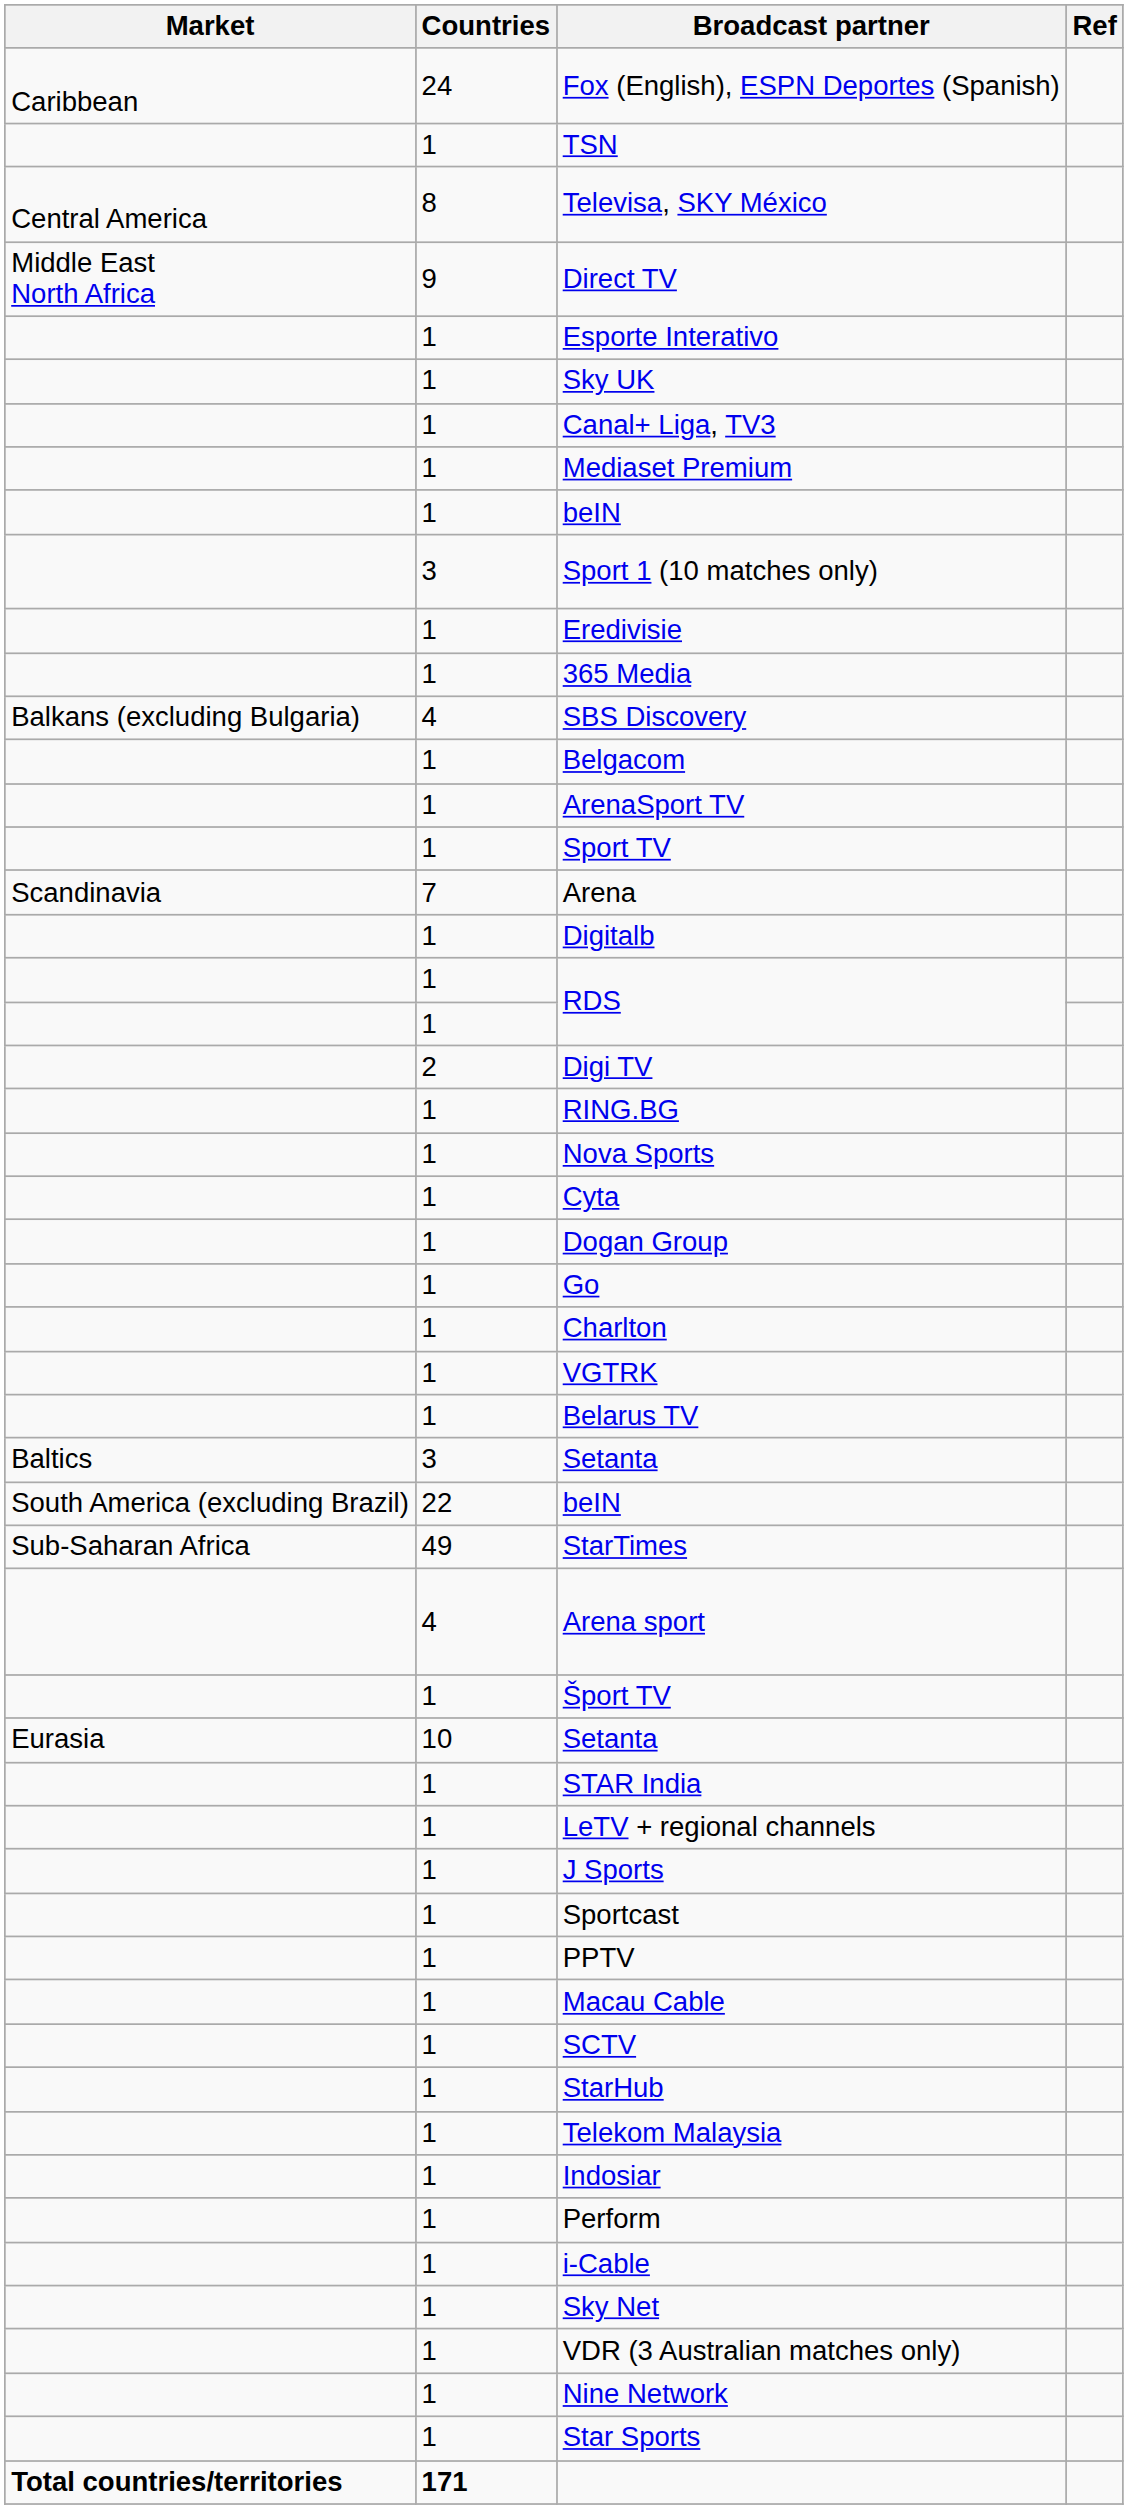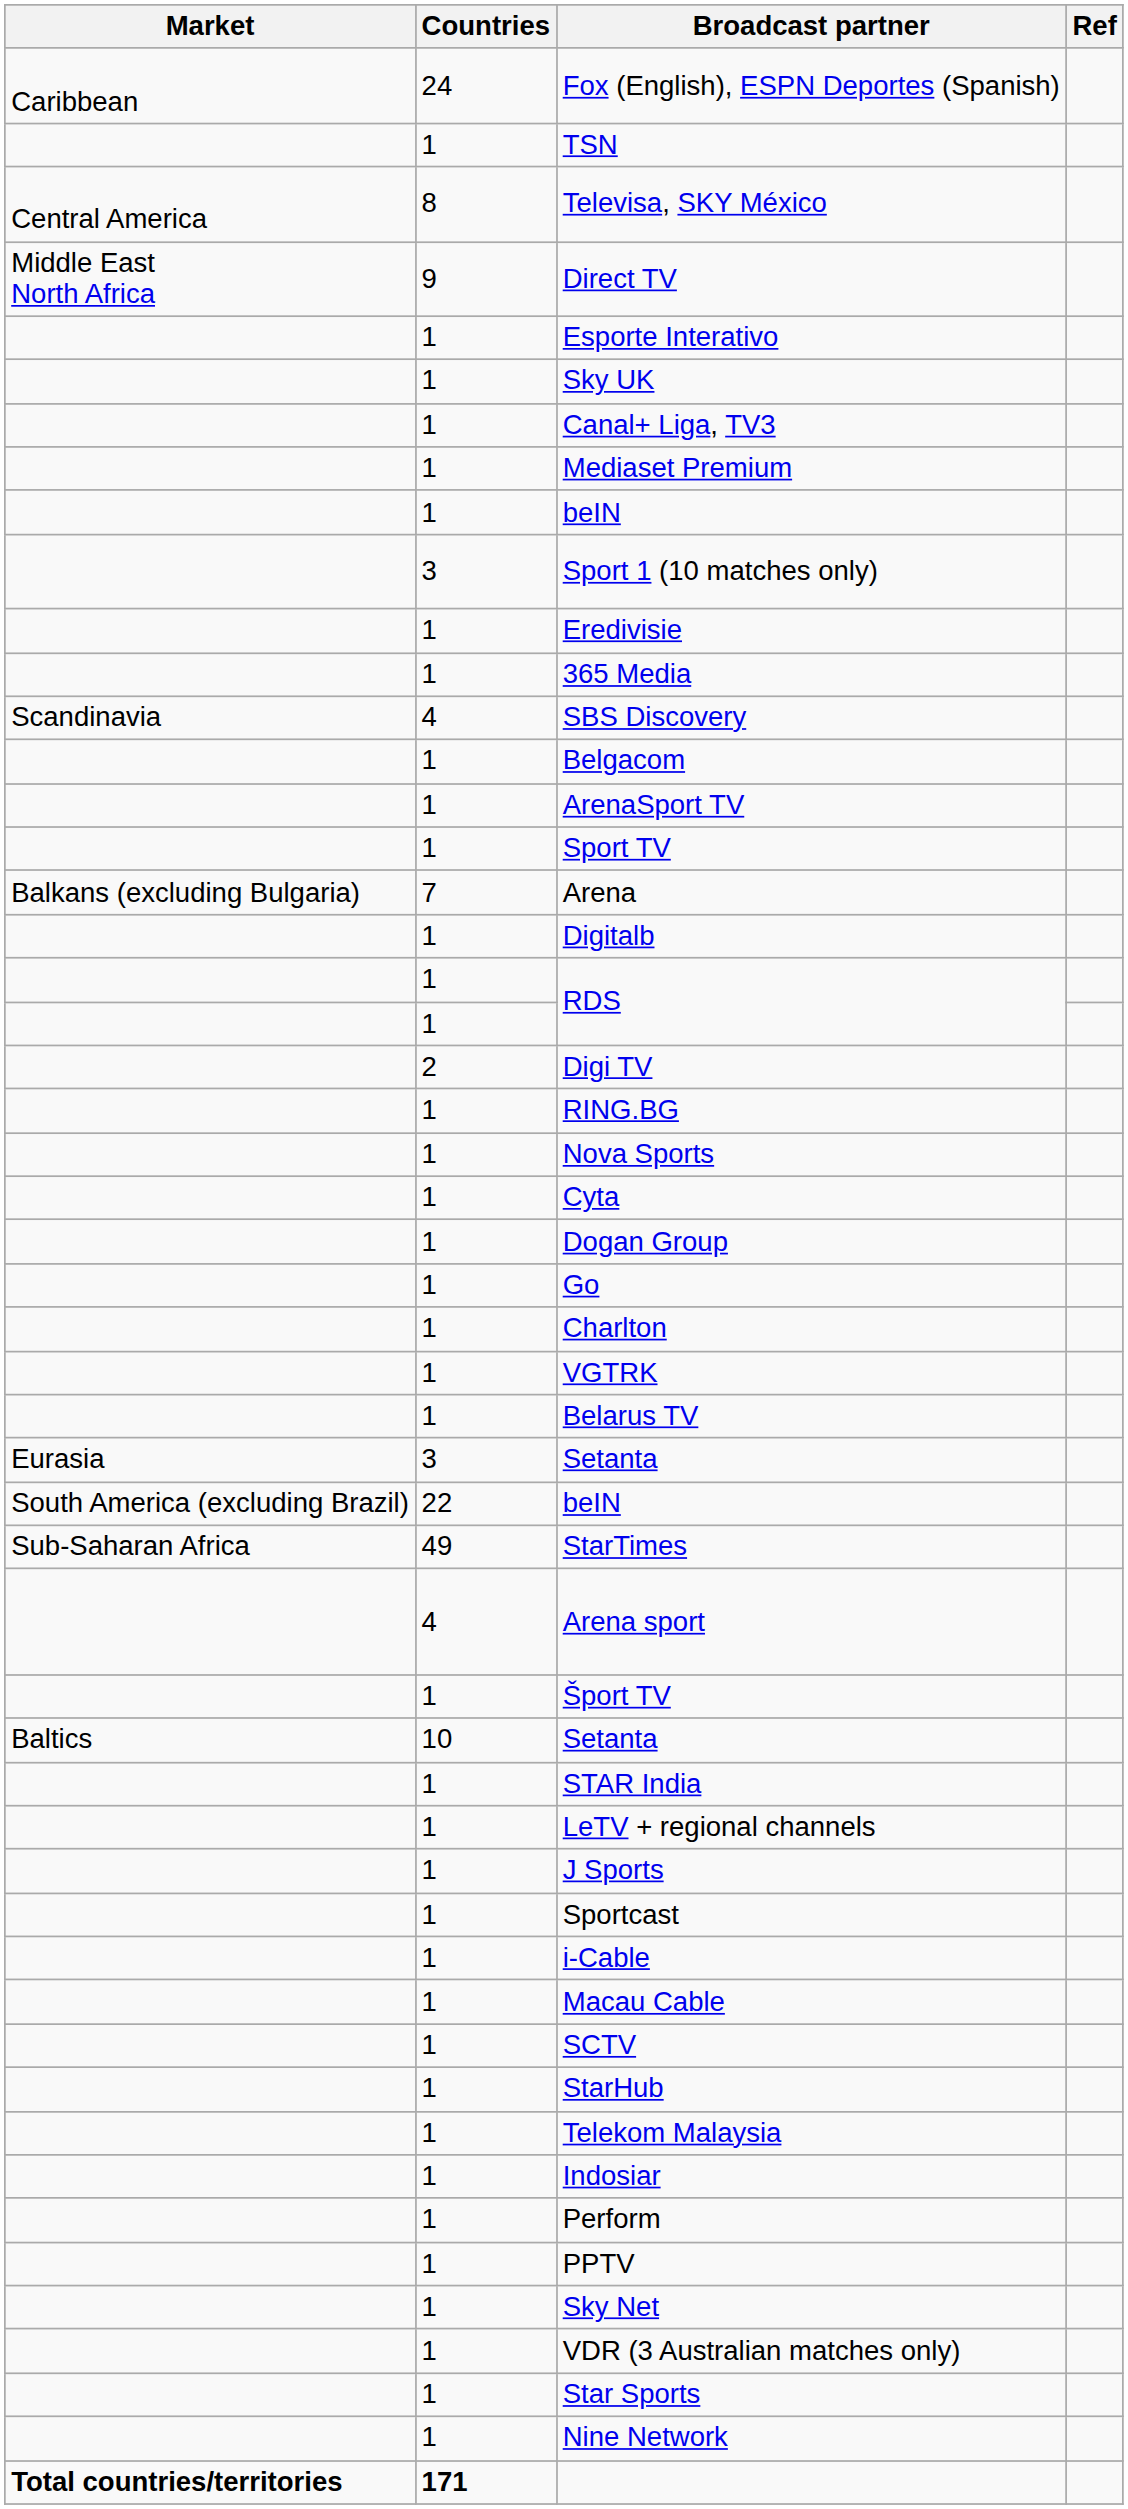SBS Discovery | Market: Balkans (excluding Bulgaria) -> Scandinavia
Arena | Market: Scandinavia -> Balkans (excluding Bulgaria)
3 / Setanta | Market: Baltics -> Eurasia
10 / Setanta | Market: Eurasia -> Baltics
rows swapped: i-Cable <-> PPTV
rows swapped: Nine Network <-> Star Sports
